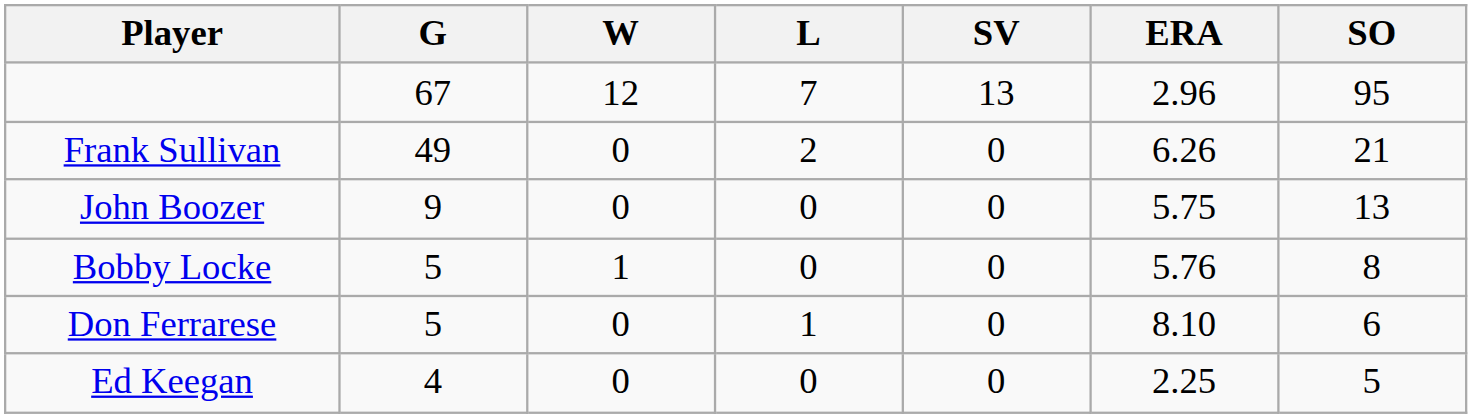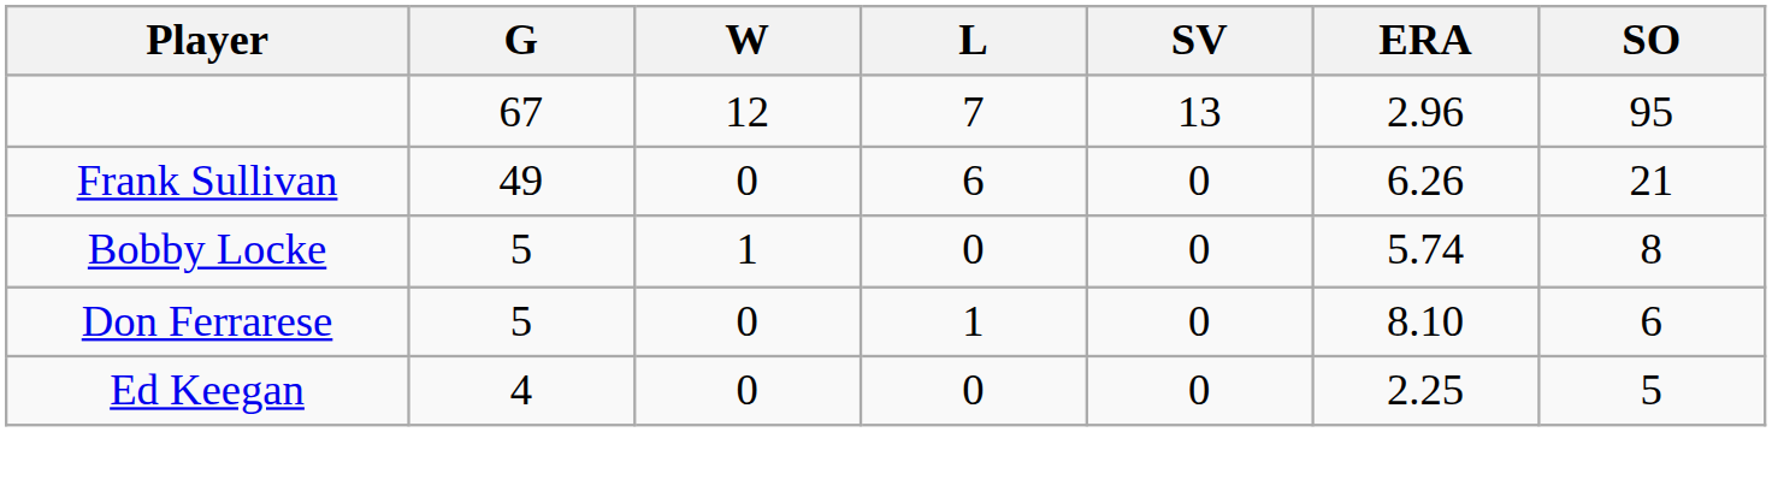Frank Sullivan | L: 2 -> 6
- row: John Boozer | 9 | 0 | 0 | 0 | 5.75 | 13
Bobby Locke | ERA: 5.76 -> 5.74
